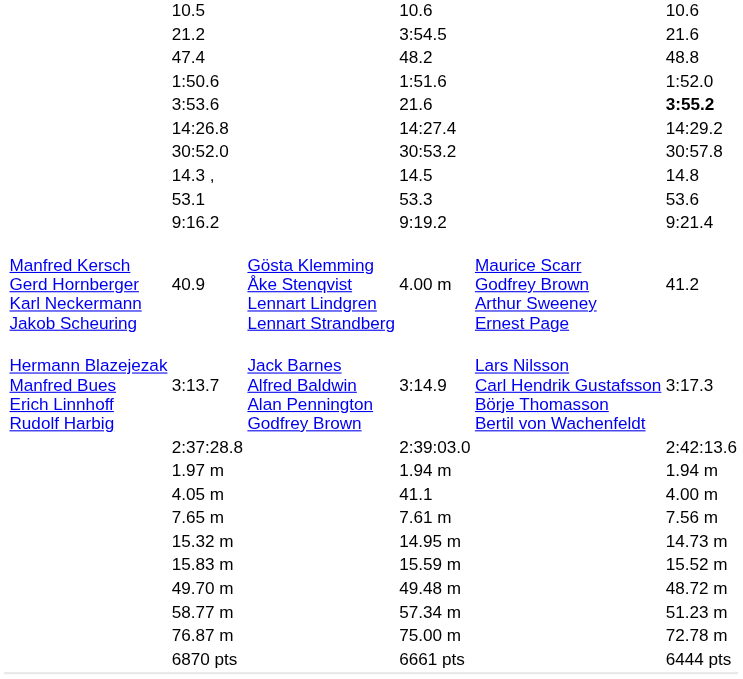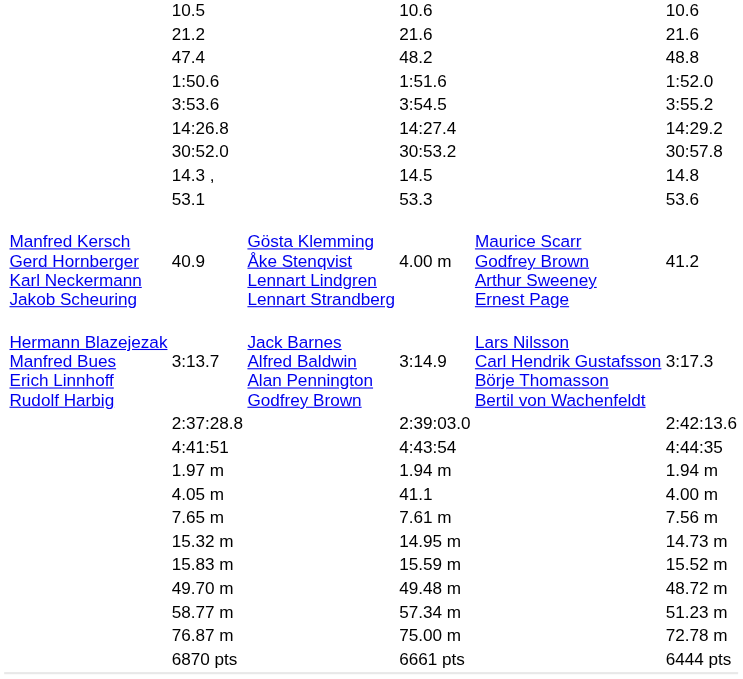21.2 | column 5: 3:54.5 -> 21.6
3:53.6 | column 5: 21.6 -> 3:54.5
3:53.6 | column 7: bold -> normal
- row: 9:16.2 | 9:19.2 | 9:21.4
+ row: 4:41:51 | 4:43:54 | 4:44:35
